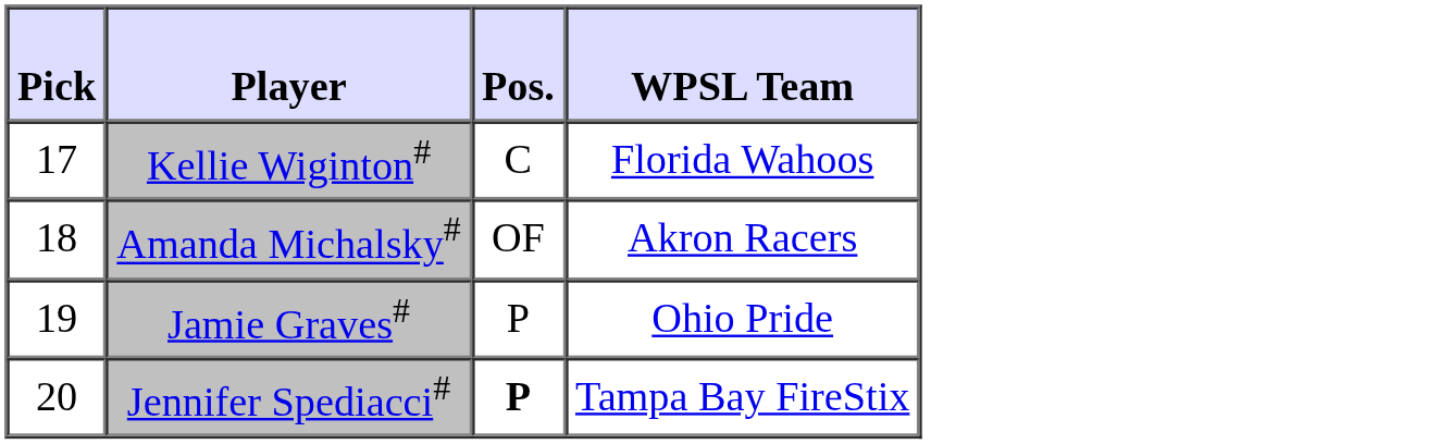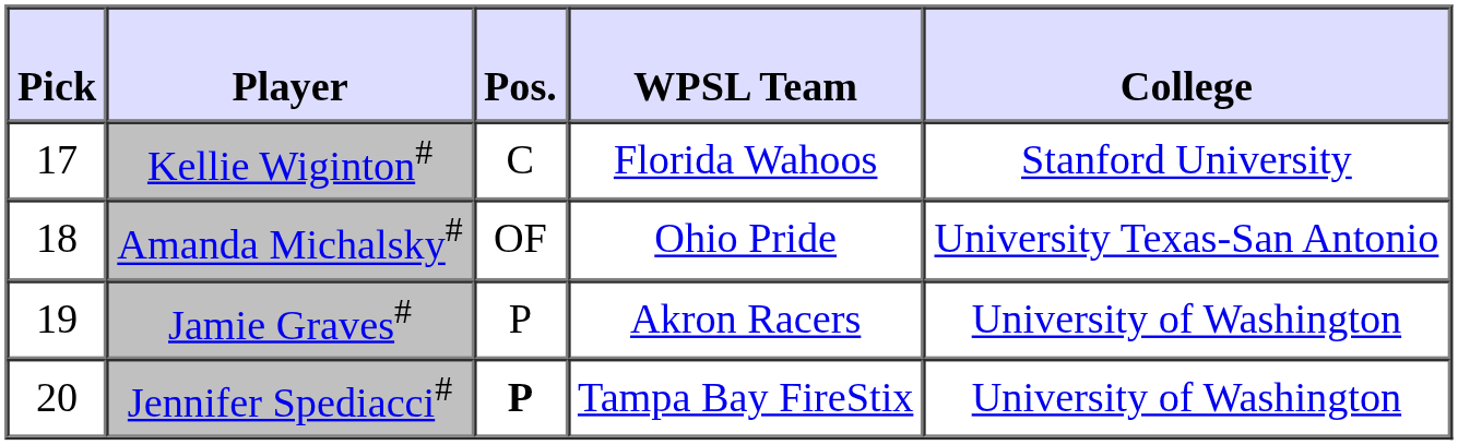+ column: College | Stanford University | University Texas-San Antonio | University of Washington | University of Washington
Amanda Michalsky# | WPSL Team: Akron Racers -> Ohio Pride
Jamie Graves# | WPSL Team: Ohio Pride -> Akron Racers
